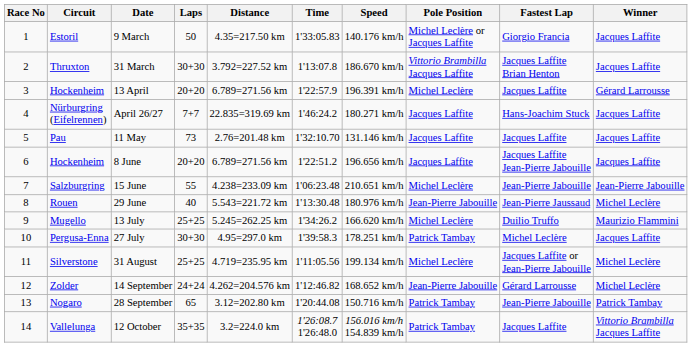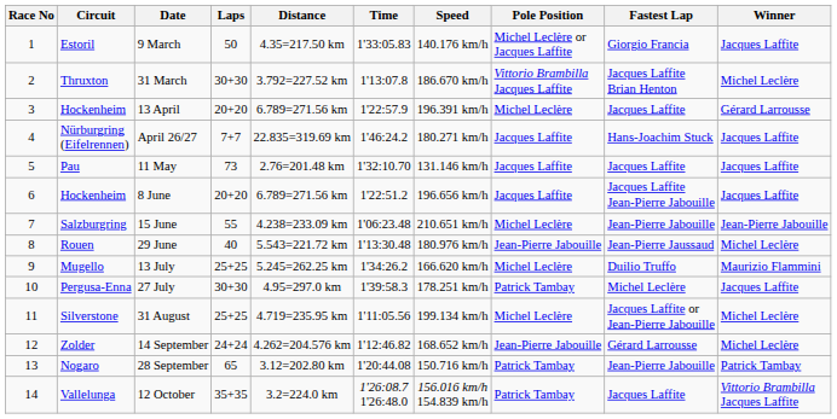31 March | Winner: Jacques Laffite -> Michel Leclère
